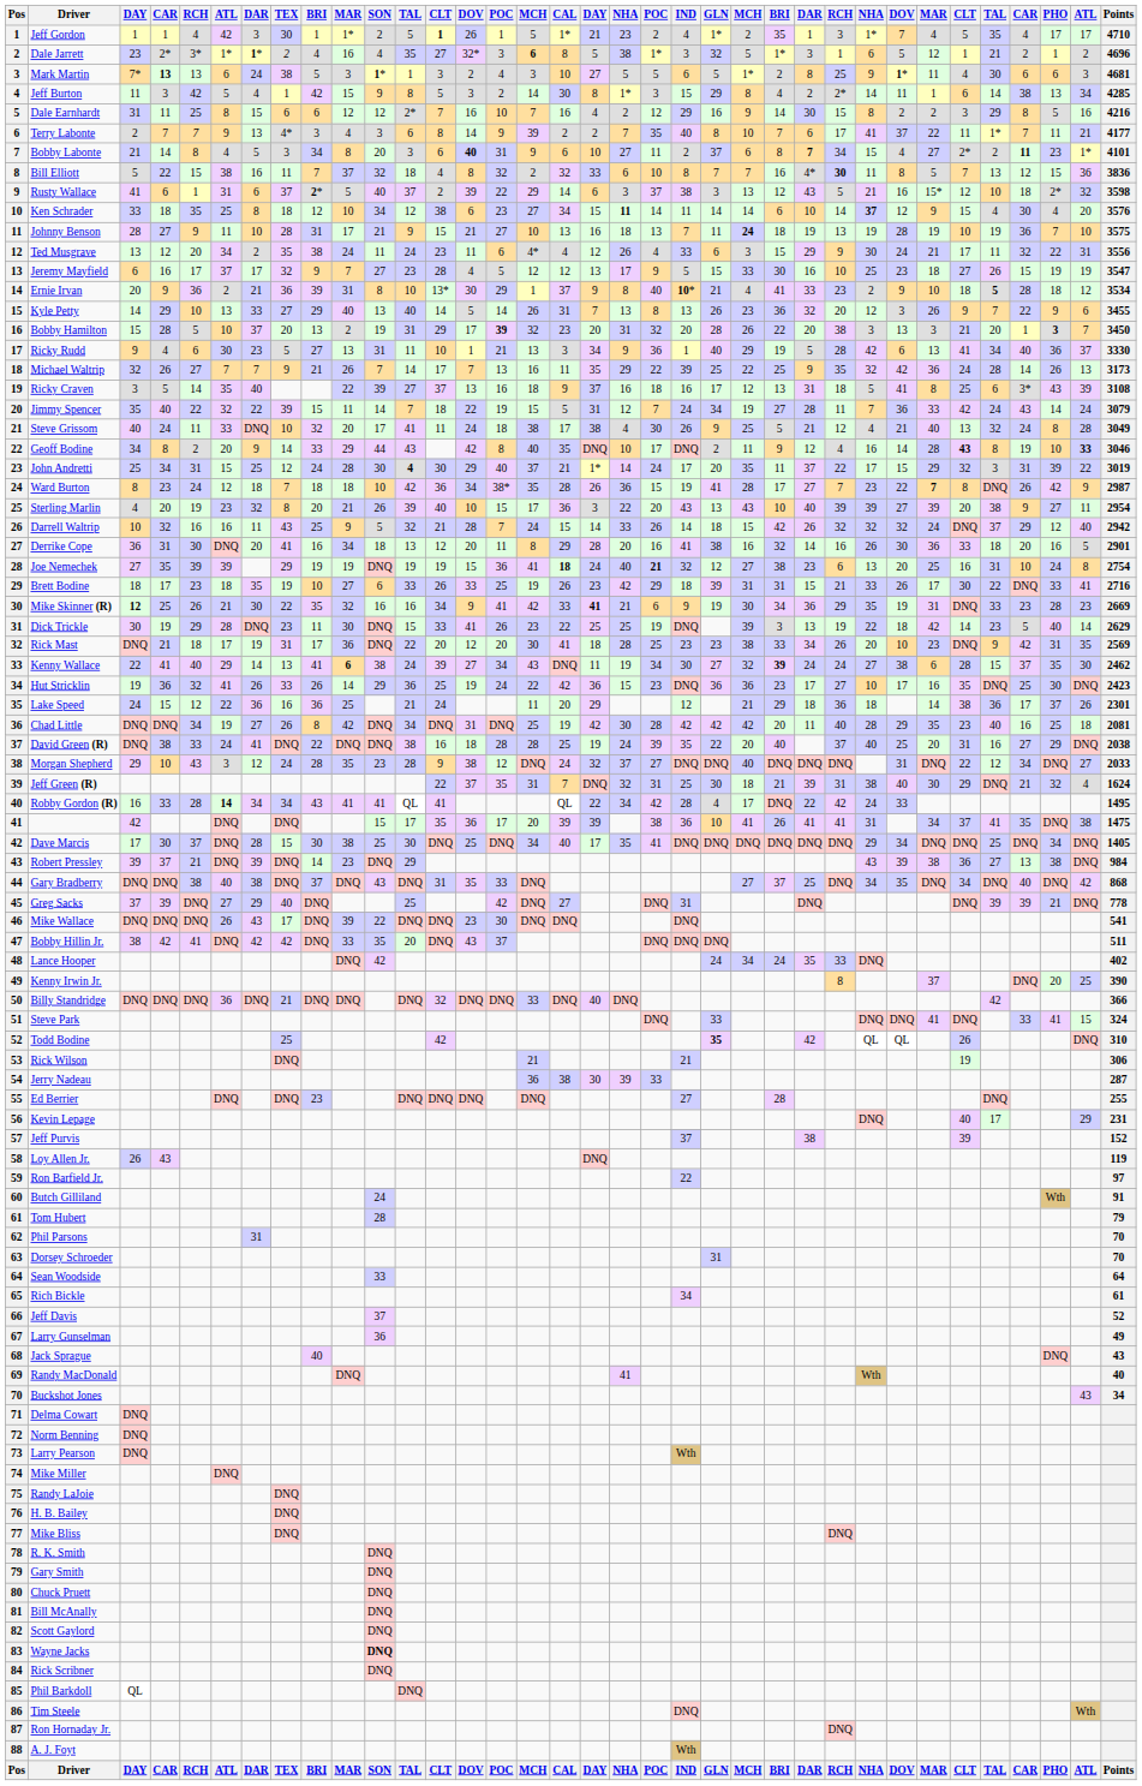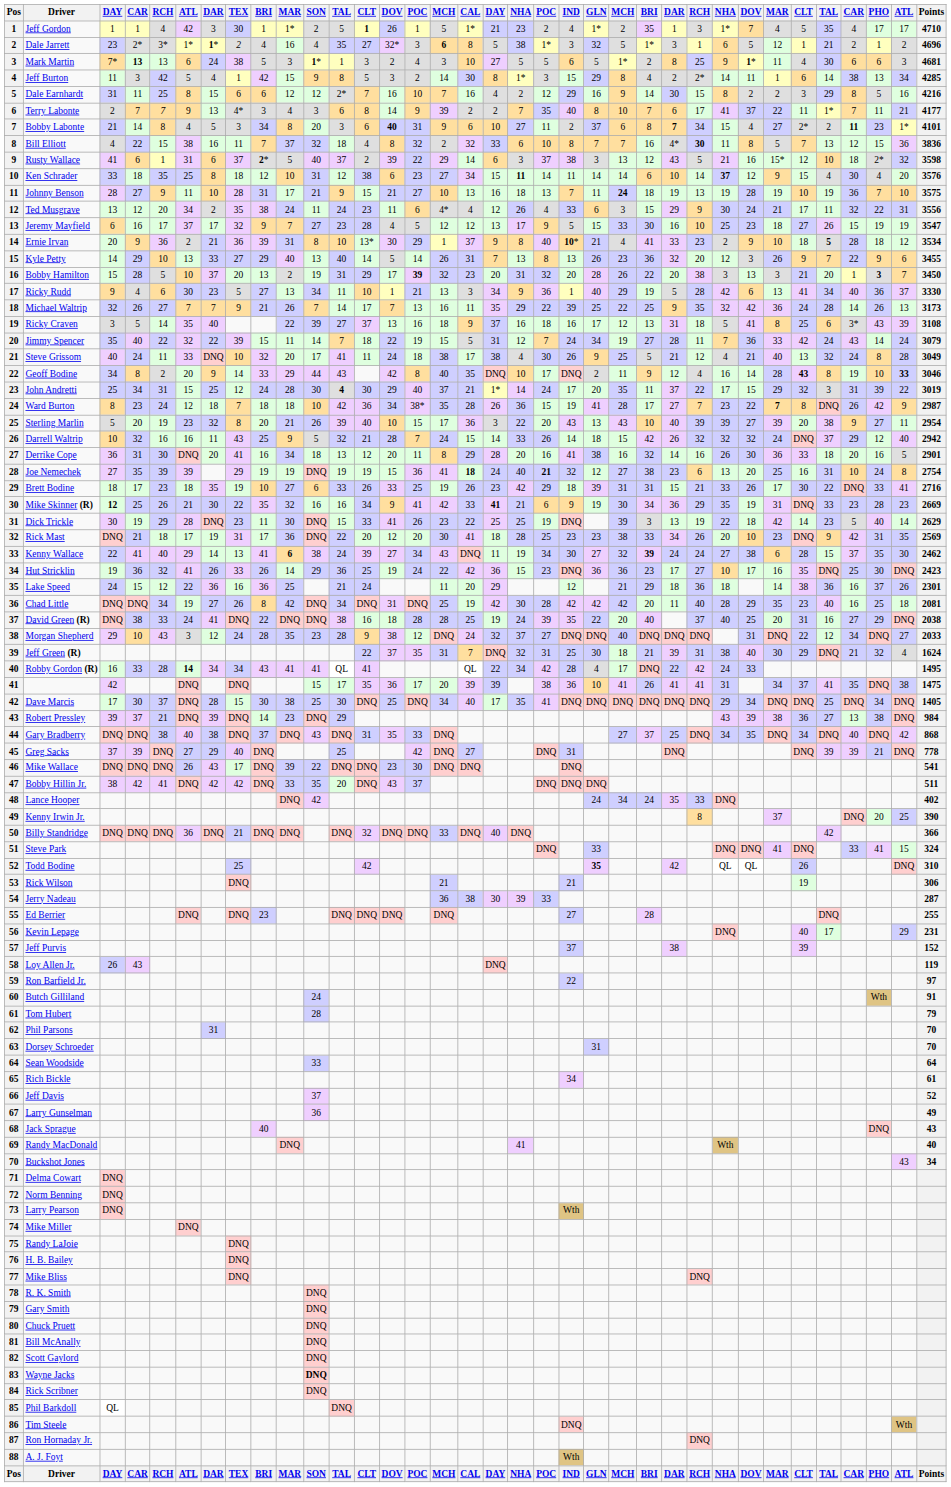Bill Elliott | column 3: 5 -> 4
Ken Schrader | SON: 34 -> 31
Ricky Rudd | SON: 31 -> 34
Sterling Marlin | column 3: 4 -> 5
Lake Speed | column 32: 17 -> 16
